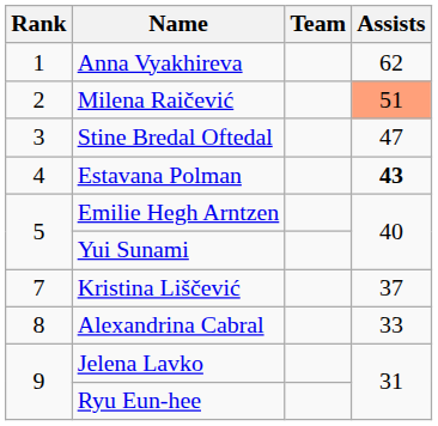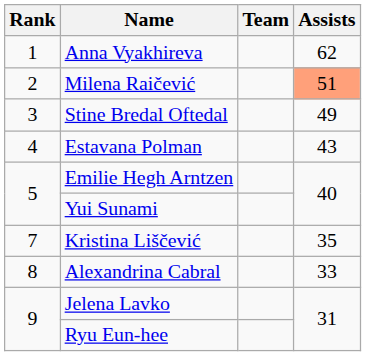Stine Bredal Oftedal | Assists: 47 -> 49
Estavana Polman | Assists: bold -> normal
Kristina Liščević | Assists: 37 -> 35
